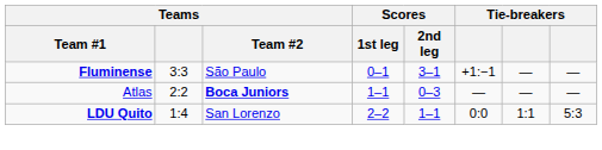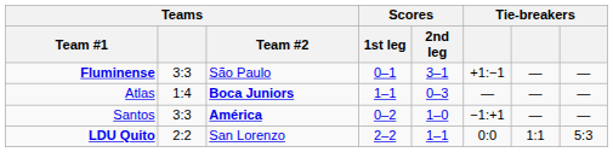Atlas | Teams: 2:2 -> 1:4
+ row: Santos | 3:3 | América | 0–2 | 1–0 | −1:+1 | — | —
LDU Quito | Teams: 1:4 -> 2:2
